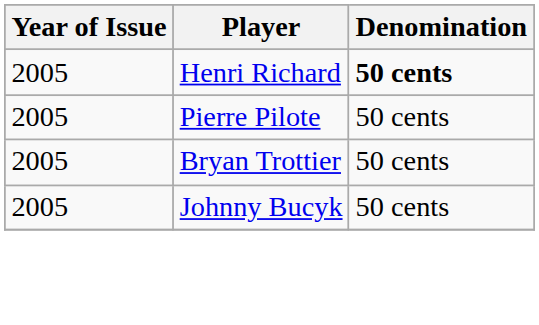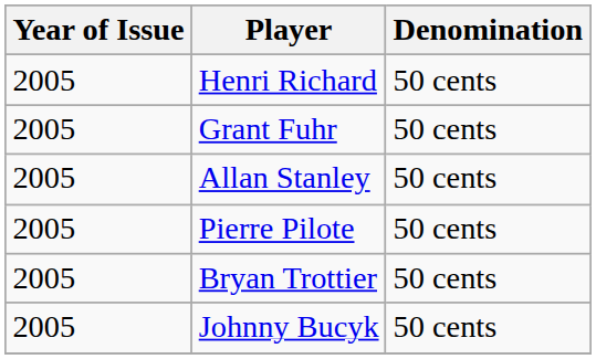Henri Richard | Denomination: bold -> normal
+ row: 2005 | Grant Fuhr | 50 cents
+ row: 2005 | Allan Stanley | 50 cents
